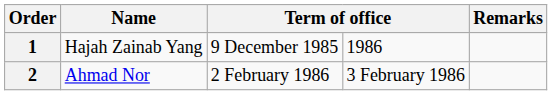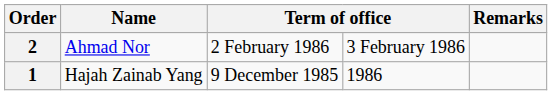rows swapped: 1 <-> 2
